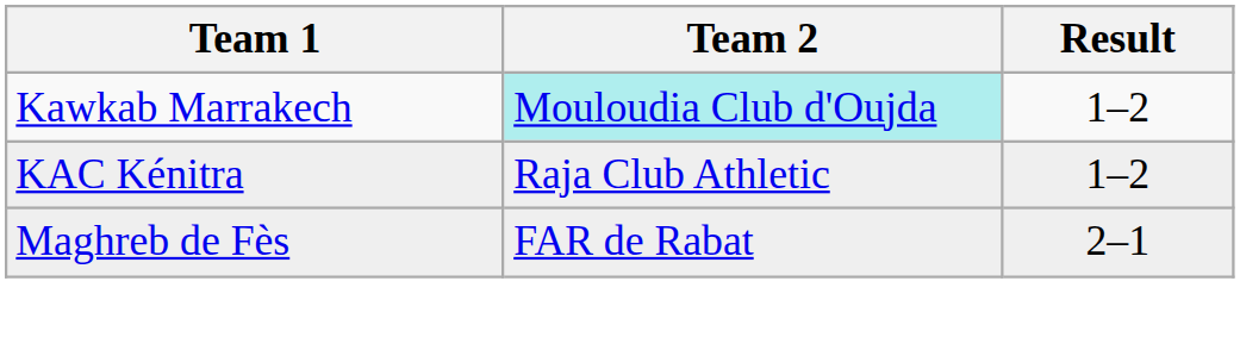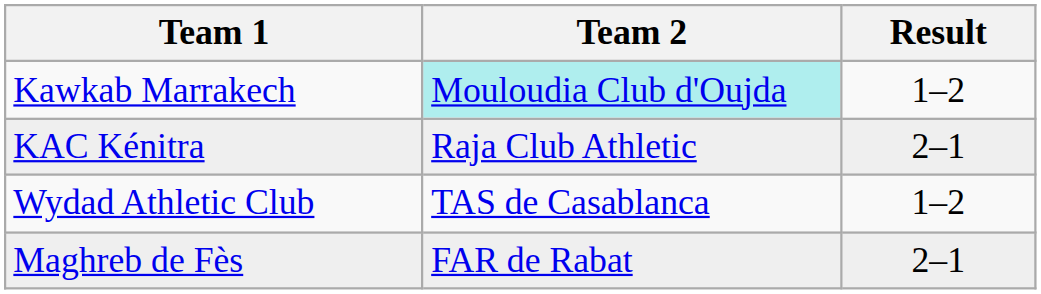KAC Kénitra | Result: 1–2 -> 2–1
+ row: Wydad Athletic Club | TAS de Casablanca | 1–2
